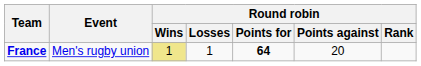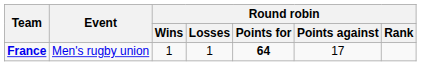France | Round robin / Wins: khaki background -> no background
France | Round robin / Points against: 20 -> 17
